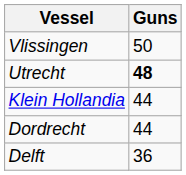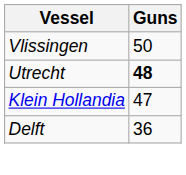Klein Hollandia | Guns: 44 -> 47
- row: Dordrecht | 44
